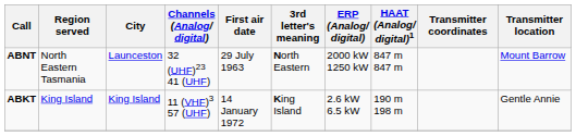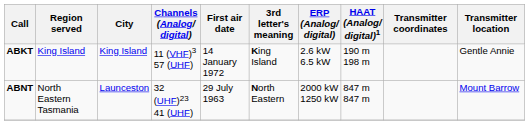rows swapped: ABKT <-> ABNT
